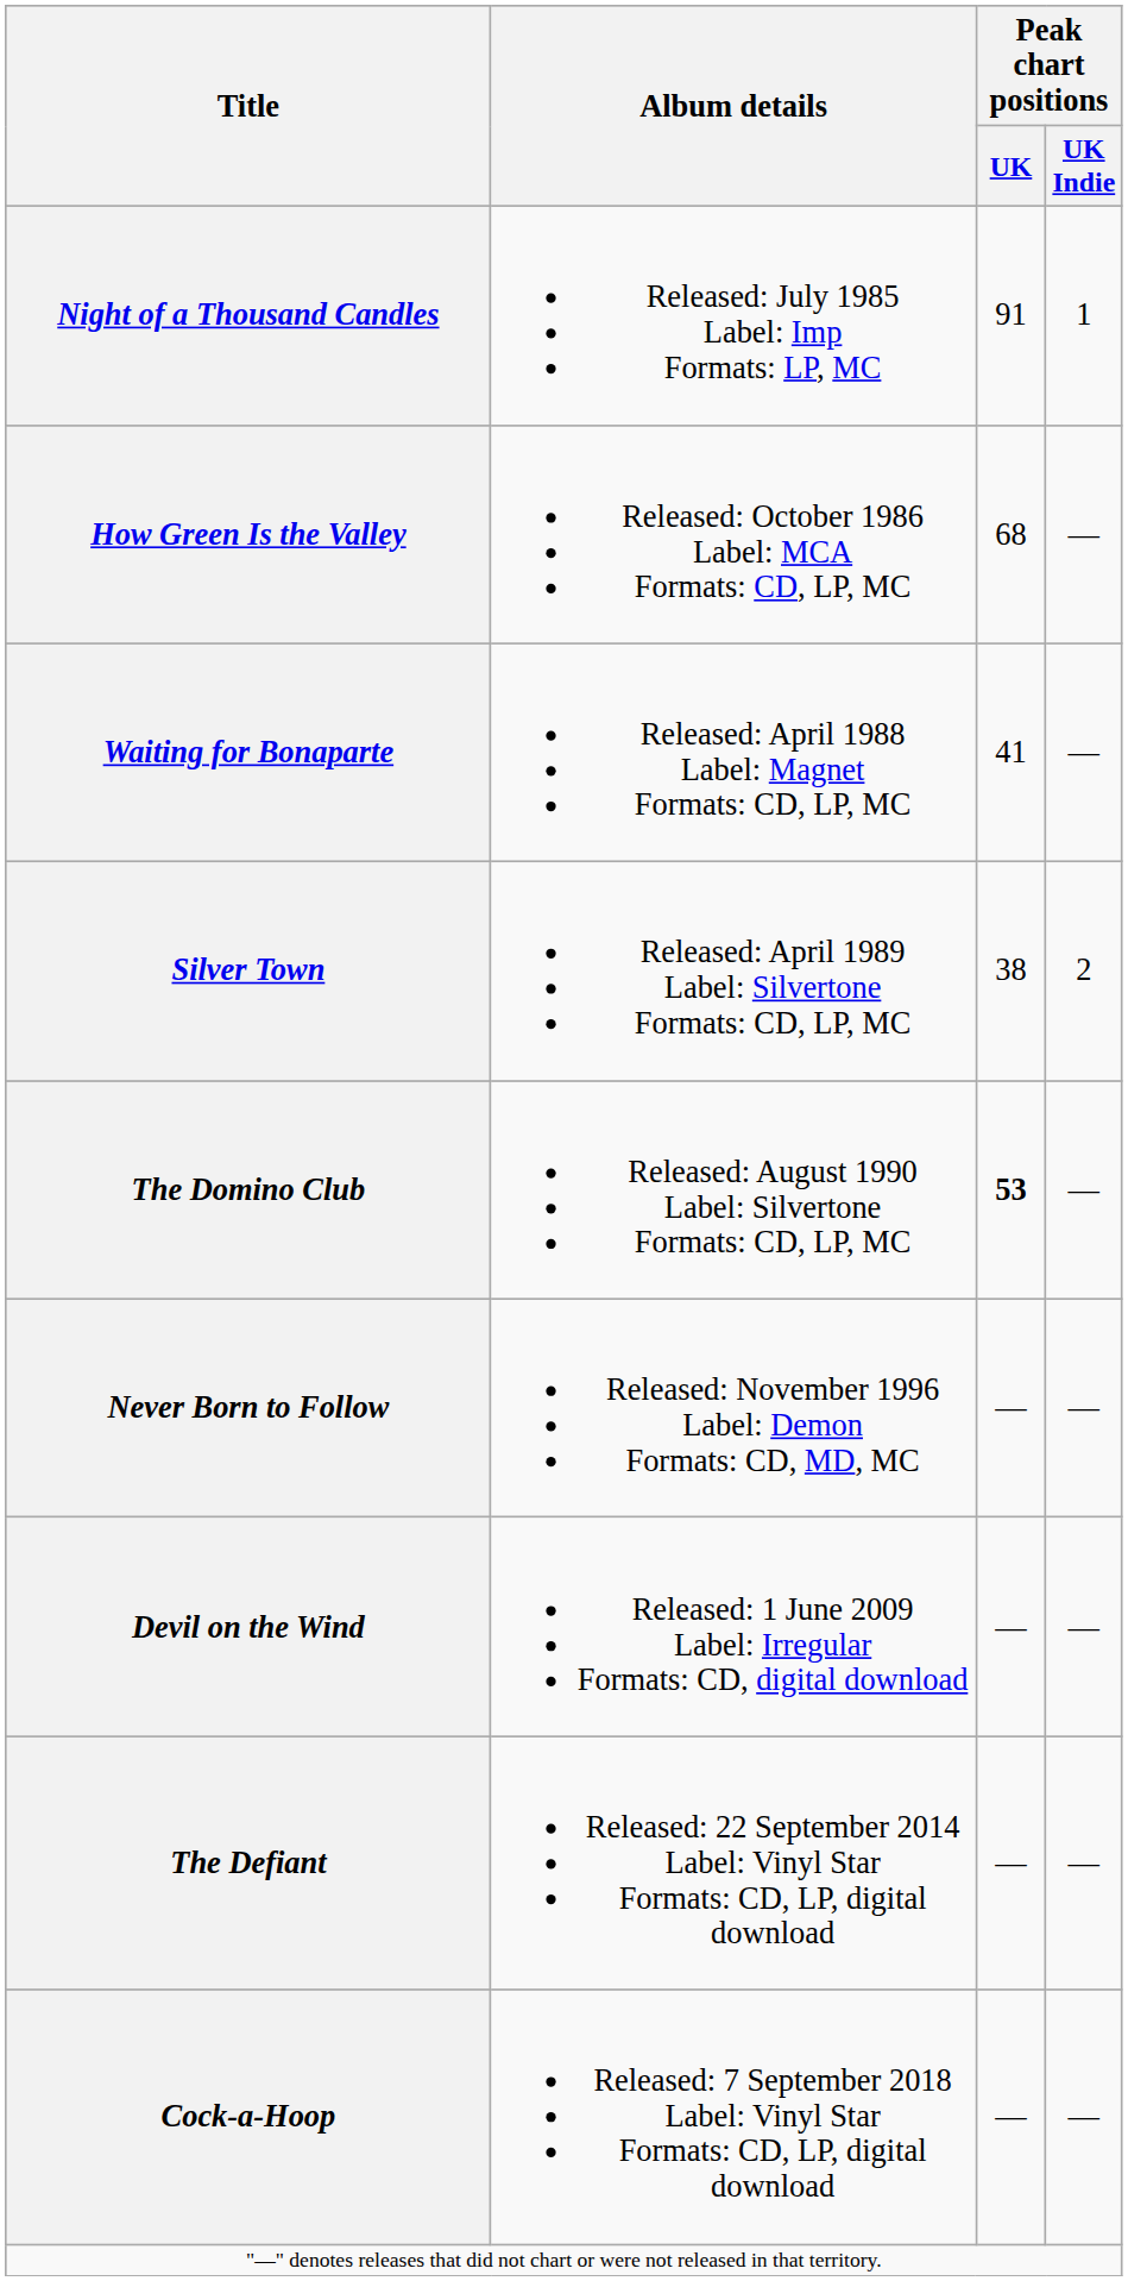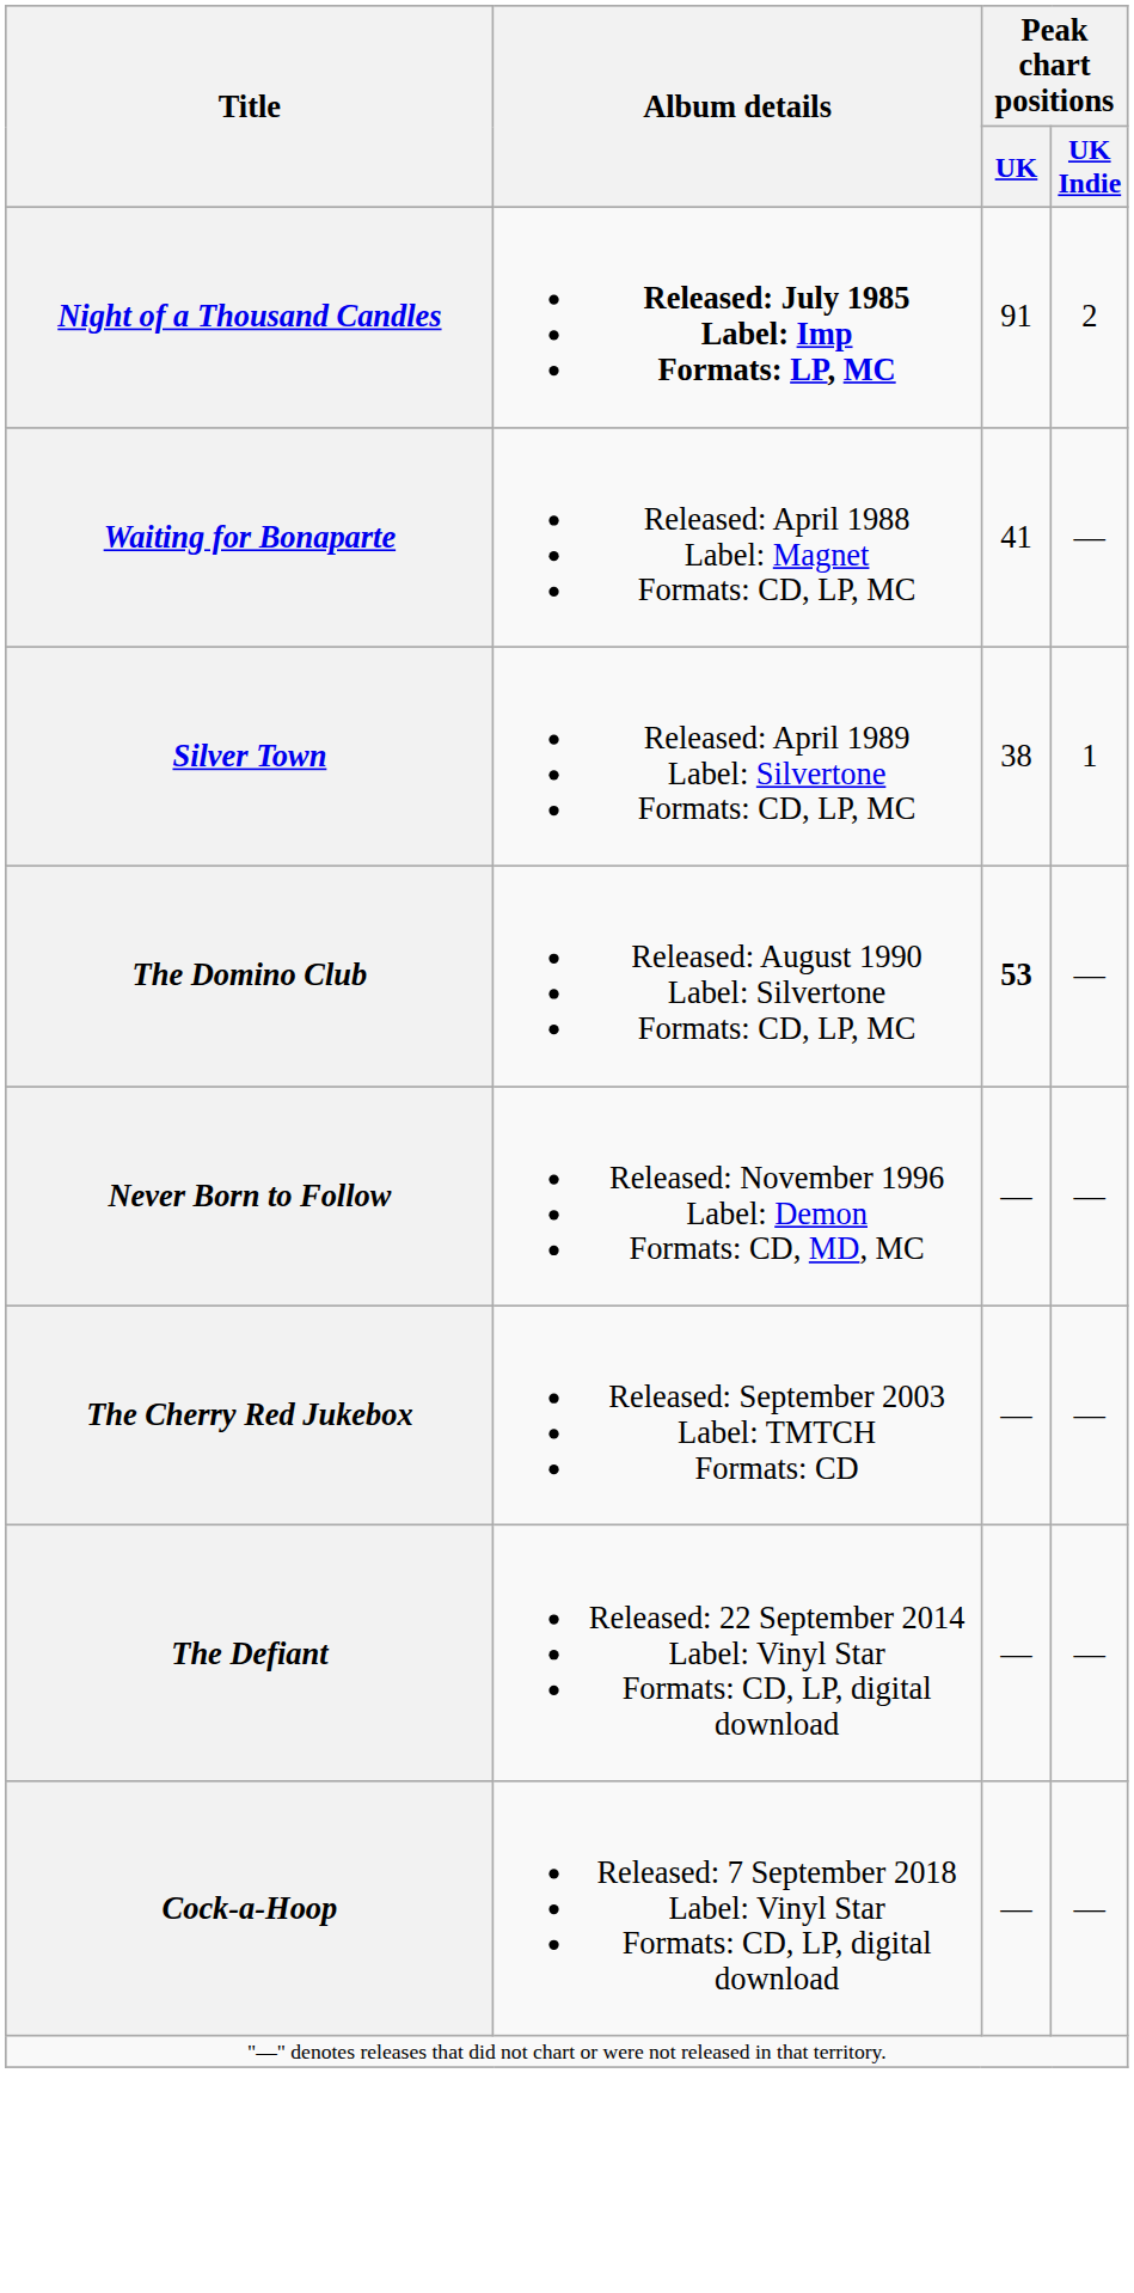Night of a Thousand Candles | Album details: normal -> bold
Night of a Thousand Candles | Peak chart positions / UK Indie: 1 -> 2
- row: How Green Is the Valley | Released: October 1986 Label: MCA Formats: CD, LP, MC | 68 | —
Silver Town | Peak chart positions / UK Indie: 2 -> 1
+ row: The Cherry Red Jukebox | Released: September 2003 Label: TMTCH Formats: CD | — | —
- row: Devil on the Wind | Released: 1 June 2009 Label: Irregular Formats: CD, digital download | — | —
